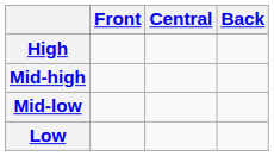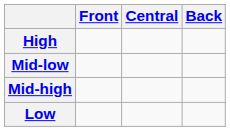rows swapped: Mid-high <-> Mid-low
